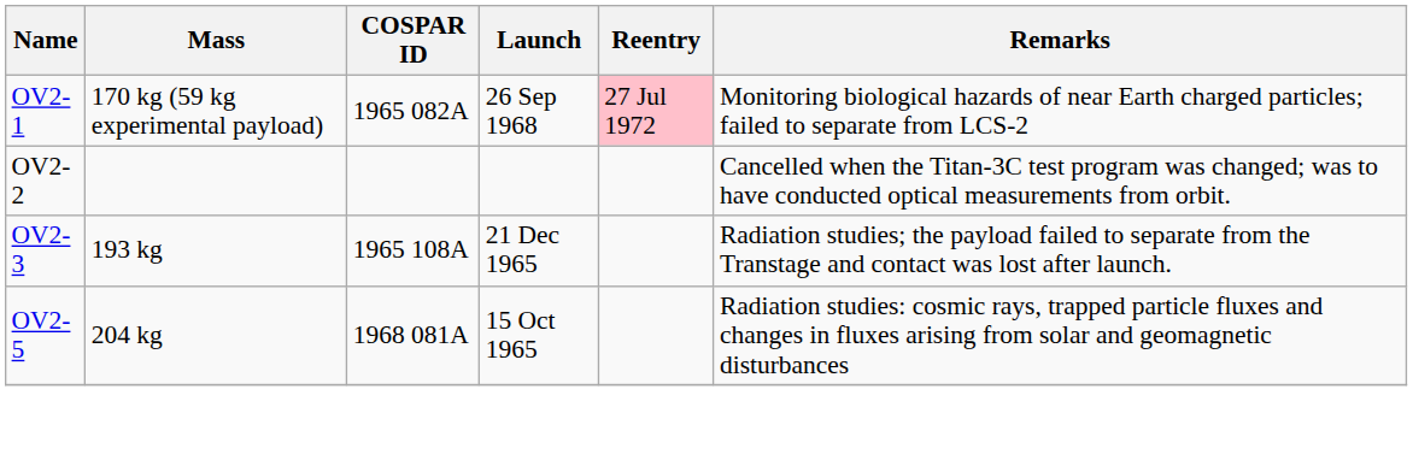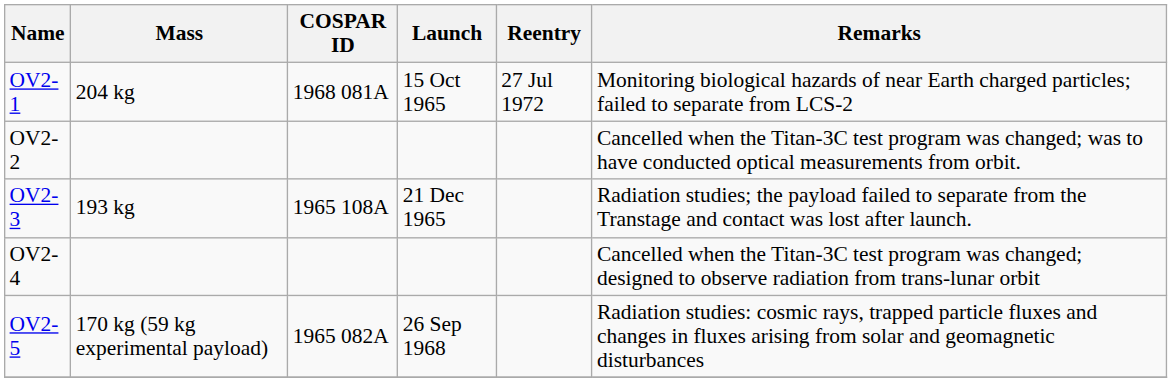OV2-1 | Mass: 170 kg (59 kg experimental payload) -> 204 kg
OV2-1 | COSPAR ID: 1965 082A -> 1968 081A
OV2-1 | Launch: 26 Sep 1968 -> 15 Oct 1965
OV2-1 | Reentry: pink background -> no background
+ row: OV2-4 | Cancelled when the Titan-3C test program was changed; designed to observe radiation from trans-lunar orbit
OV2-5 | Mass: 204 kg -> 170 kg (59 kg experimental payload)
OV2-5 | COSPAR ID: 1968 081A -> 1965 082A
OV2-5 | Launch: 15 Oct 1965 -> 26 Sep 1968
